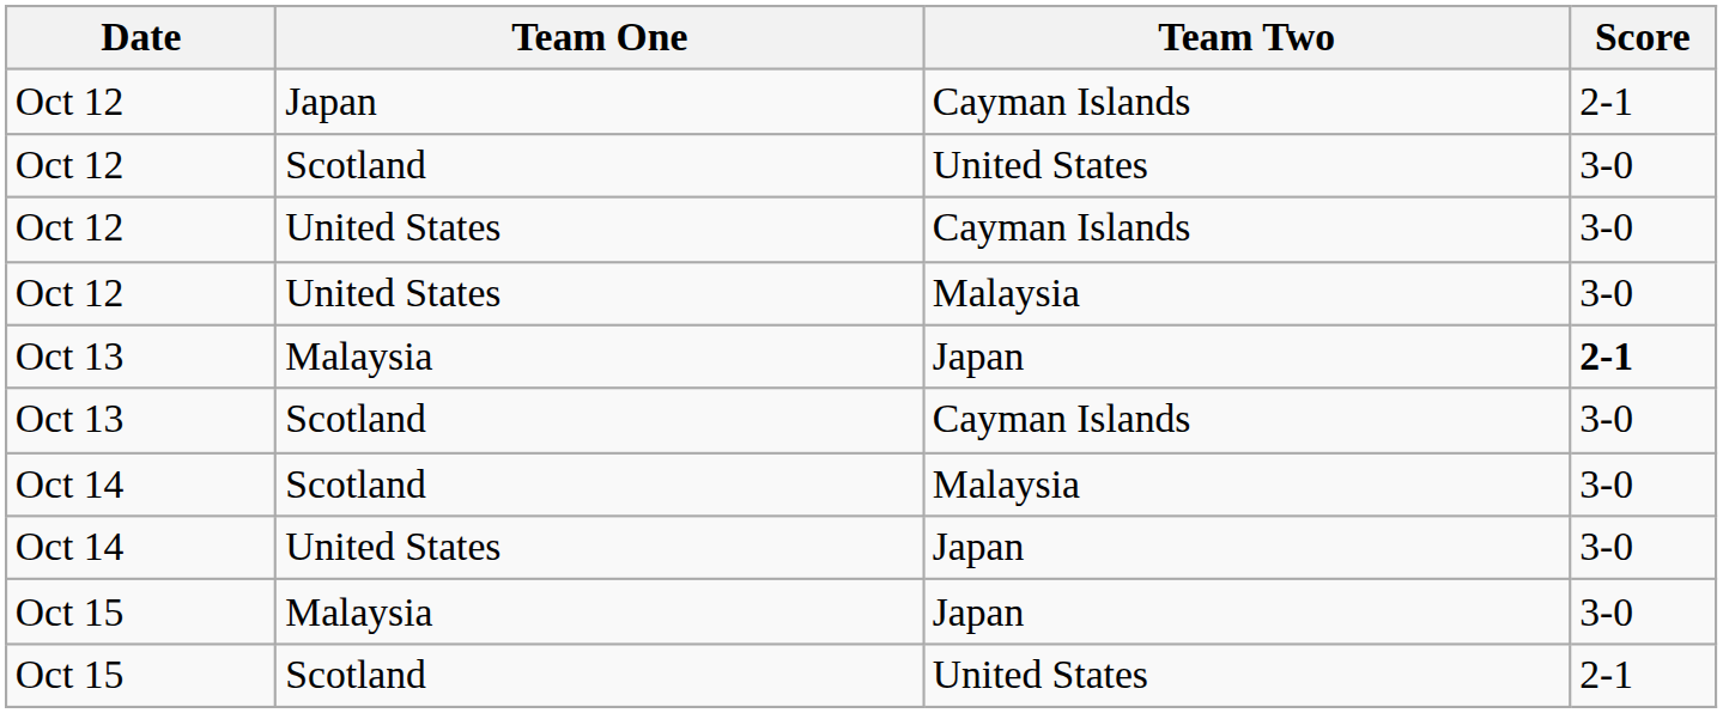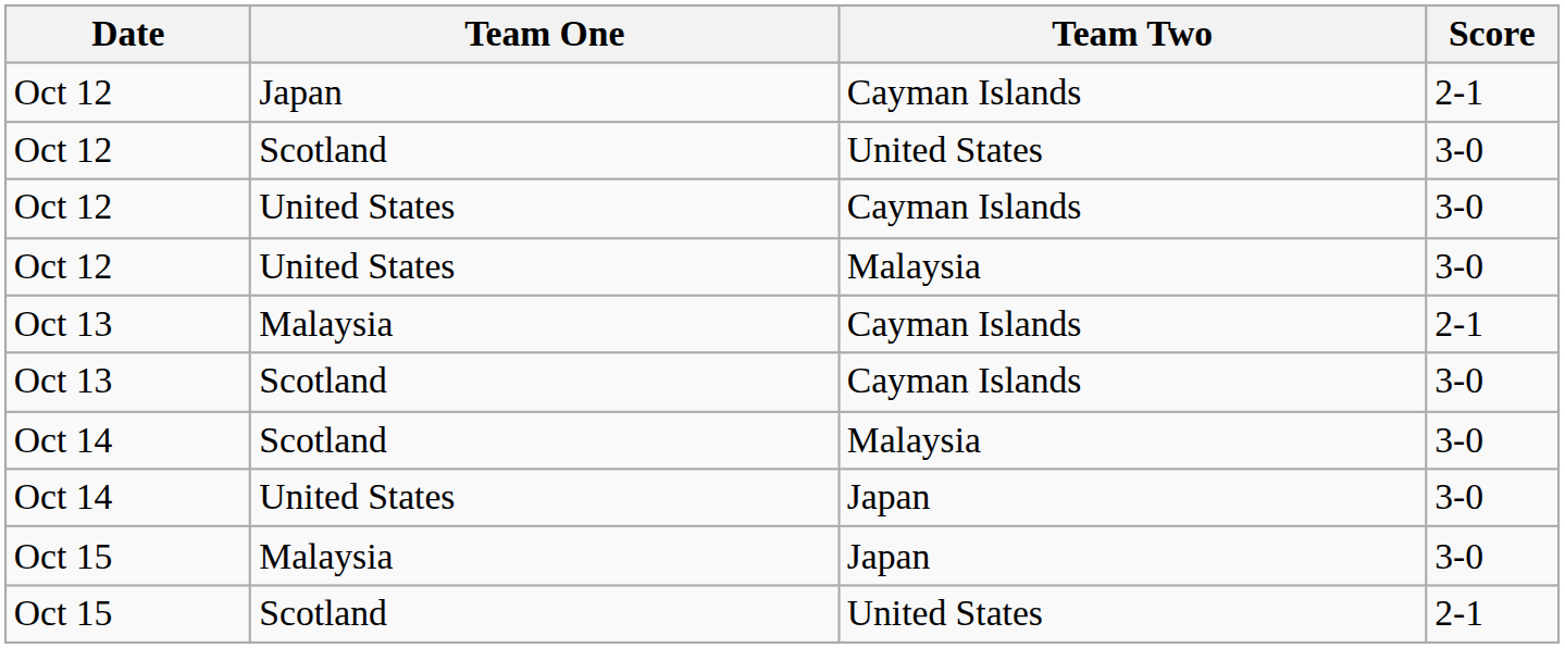Oct 13 / Malaysia | Team Two: Japan -> Cayman Islands
Oct 13 / Malaysia | Score: bold -> normal
